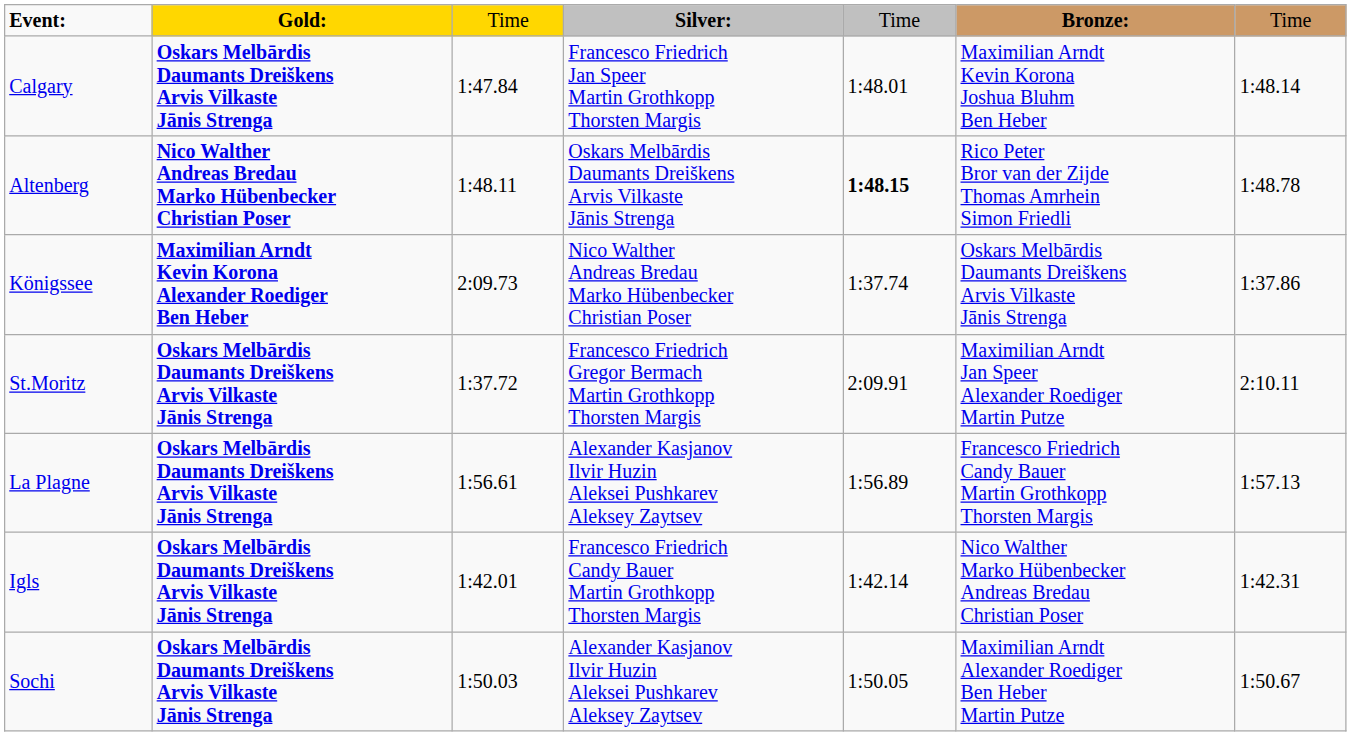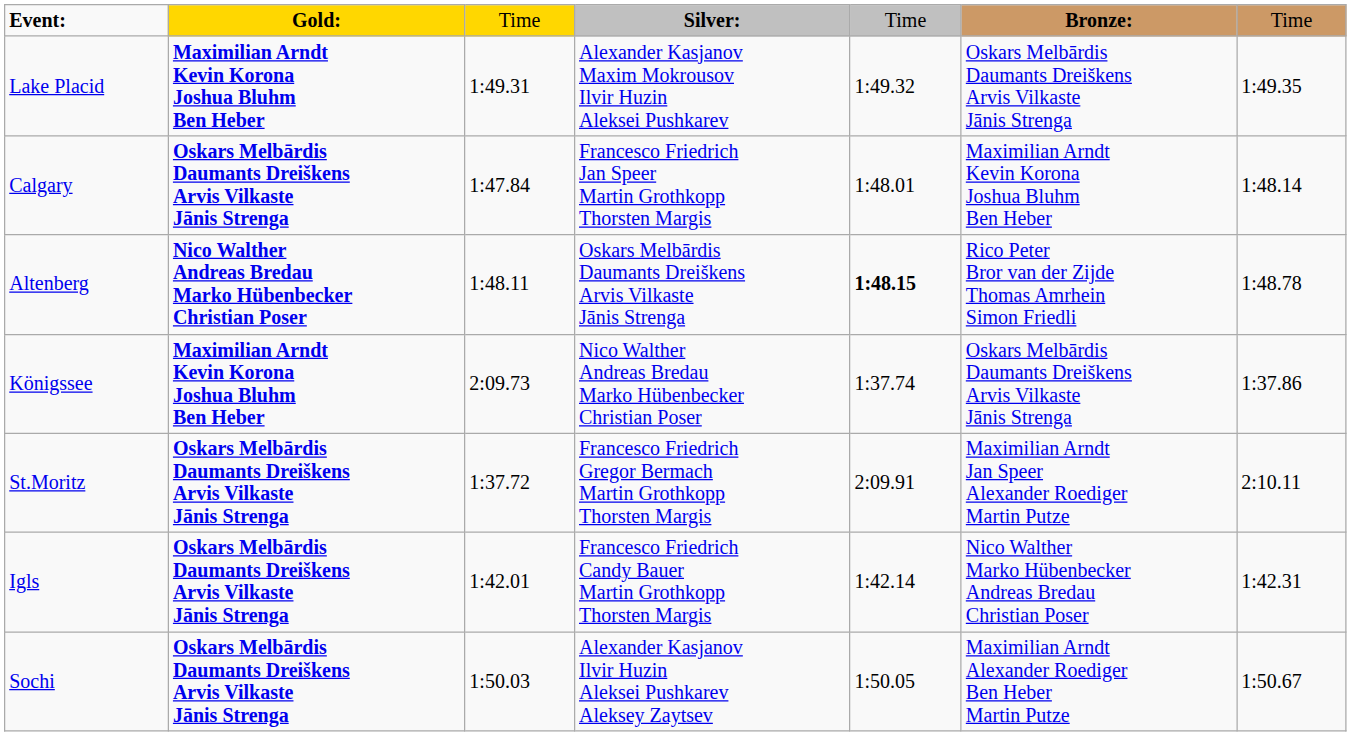+ row: Lake Placid | Maximilian Arndt Kevin Korona Joshua Bluhm Ben Heber | 1:49.31 | Alexander Kasjanov Maxim Mokrousov Ilvir Huzin Aleksei Pushkarev | 1:49.32 | Oskars Melbārdis Daumants Dreiškens Arvis Vilkaste Jānis Strenga | 1:49.35
Königssee | column 2: Maximilian Arndt Kevin Korona Alexander Roediger Ben Heber -> Maximilian Arndt Kevin Korona Joshua Bluhm Ben Heber
- row: La Plagne | Oskars Melbārdis Daumants Dreiškens Arvis Vilkaste Jānis Strenga | 1:56.61 | Alexander Kasjanov Ilvir Huzin Aleksei Pushkarev Aleksey Zaytsev | 1:56.89 | Francesco Friedrich Candy Bauer Martin Grothkopp Thorsten Margis | 1:57.13
